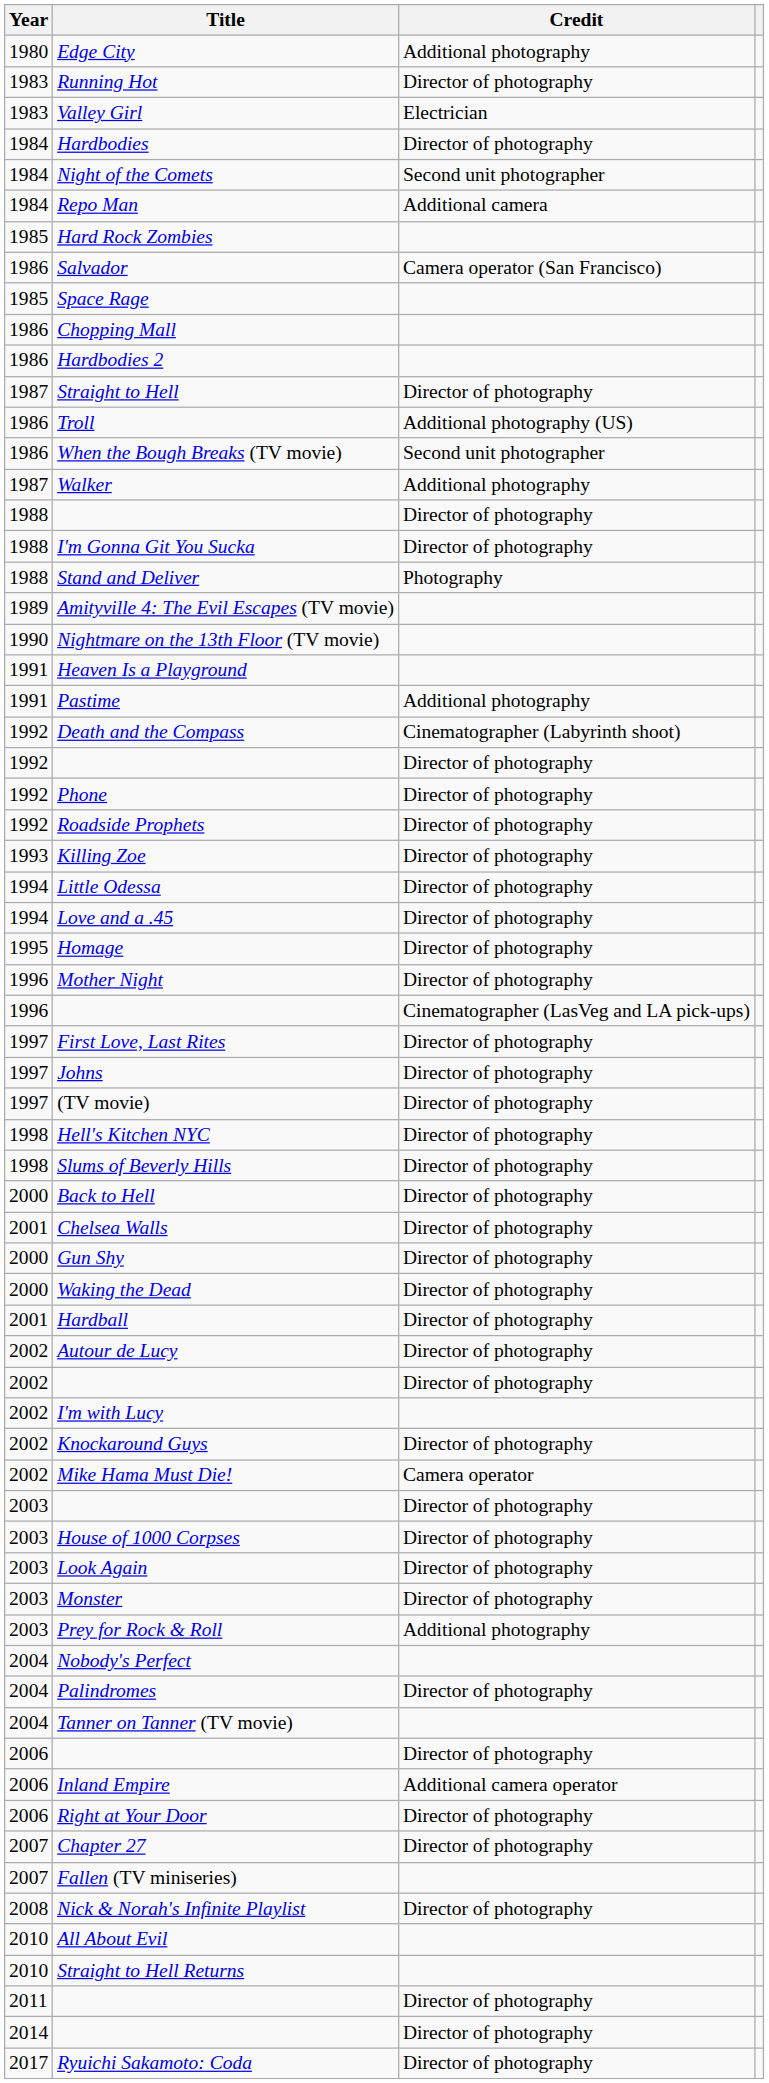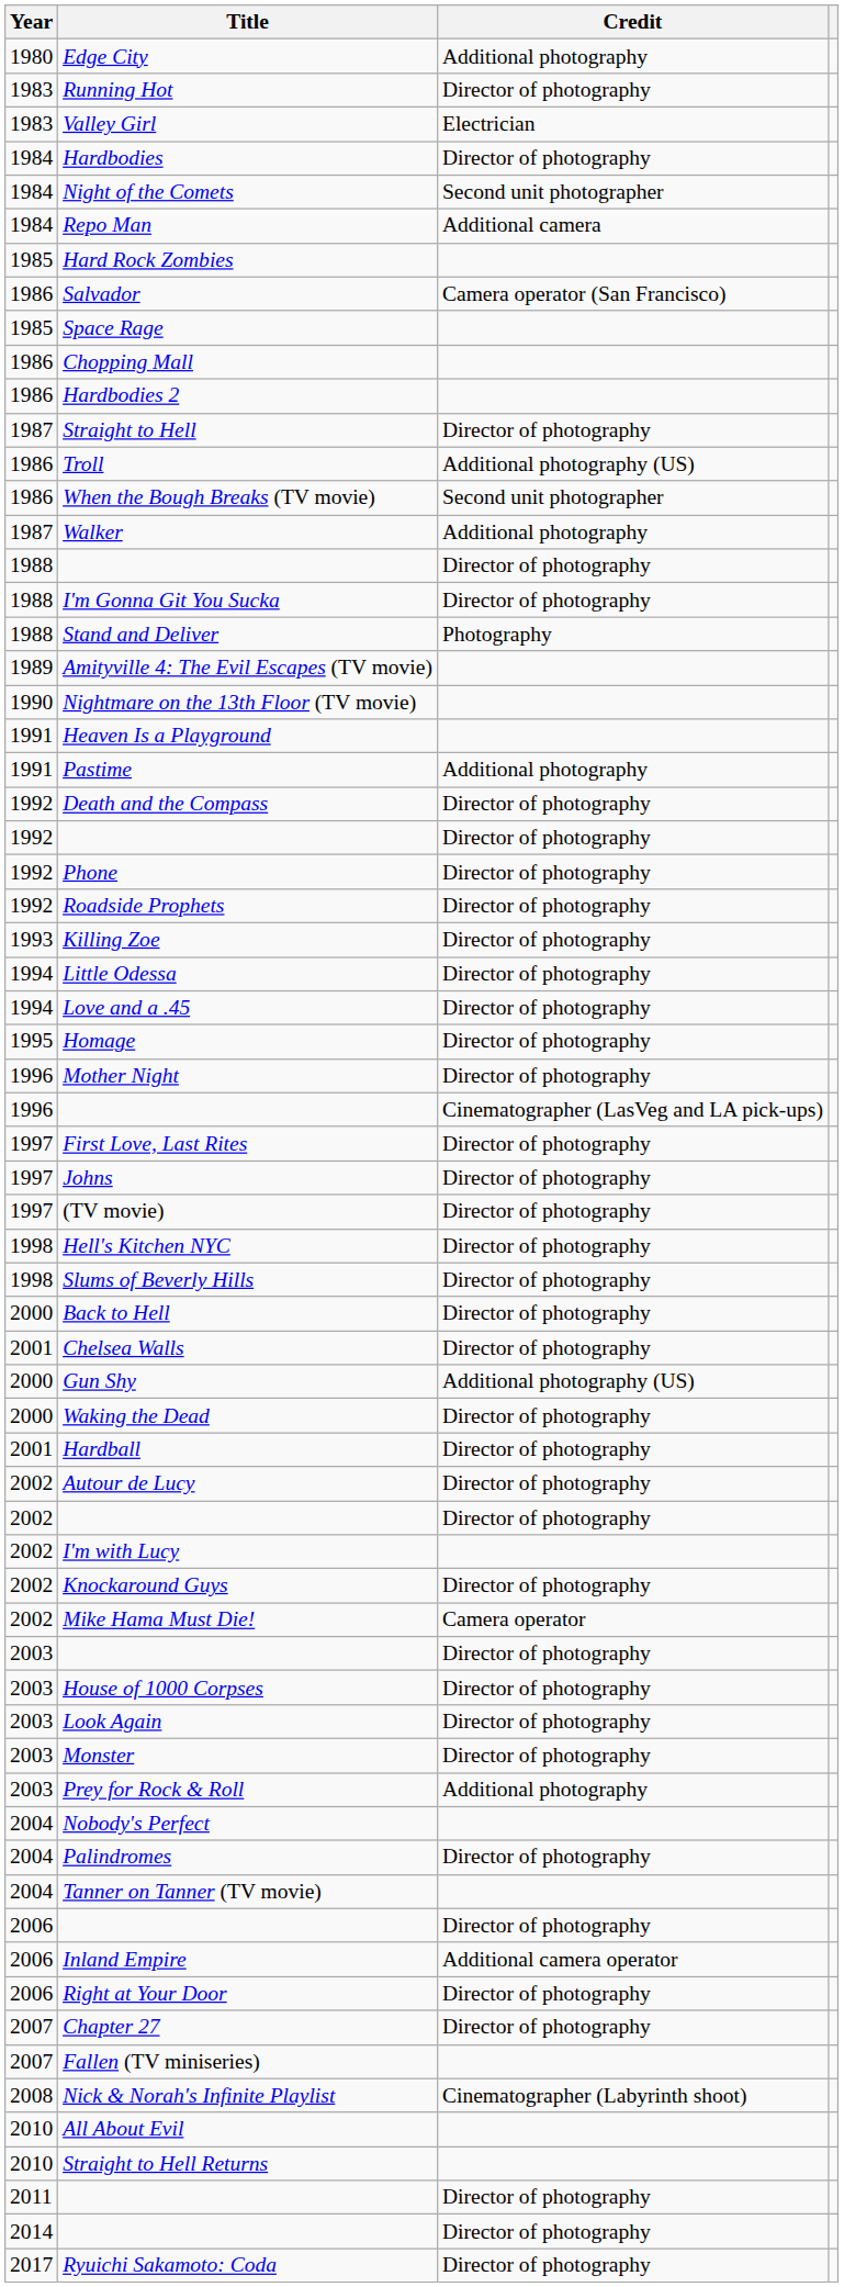Death and the Compass | Credit: Cinematographer (Labyrinth shoot) -> Director of photography
Gun Shy | Credit: Director of photography -> Additional photography (US)
Nick & Norah's Infinite Playlist | Credit: Director of photography -> Cinematographer (Labyrinth shoot)
